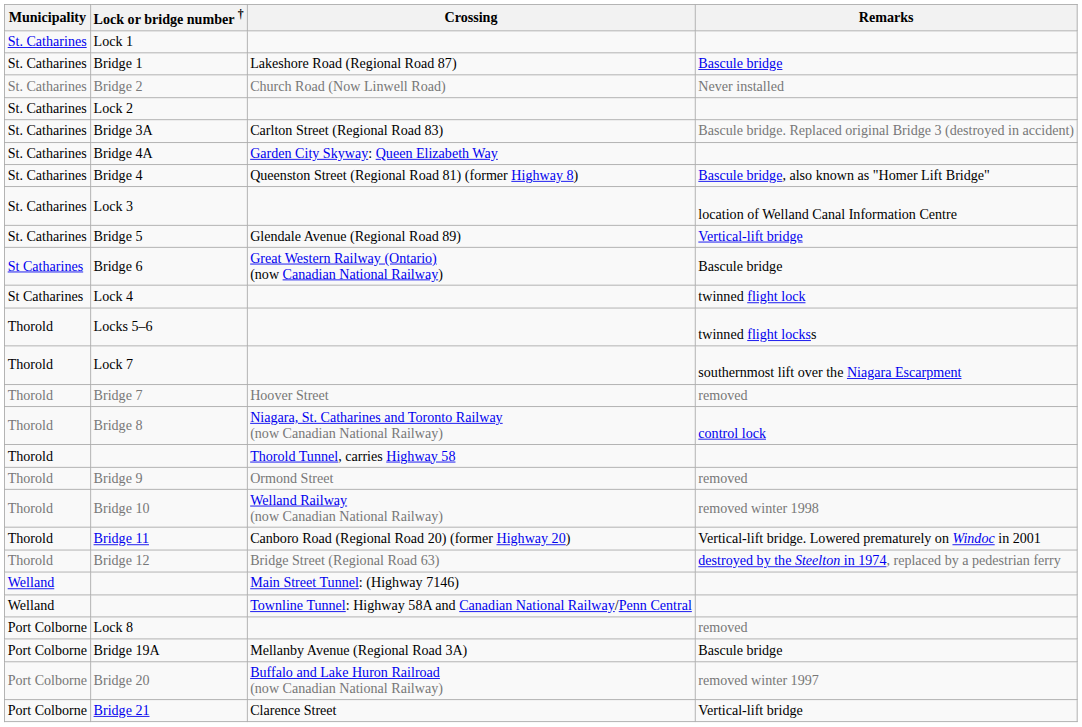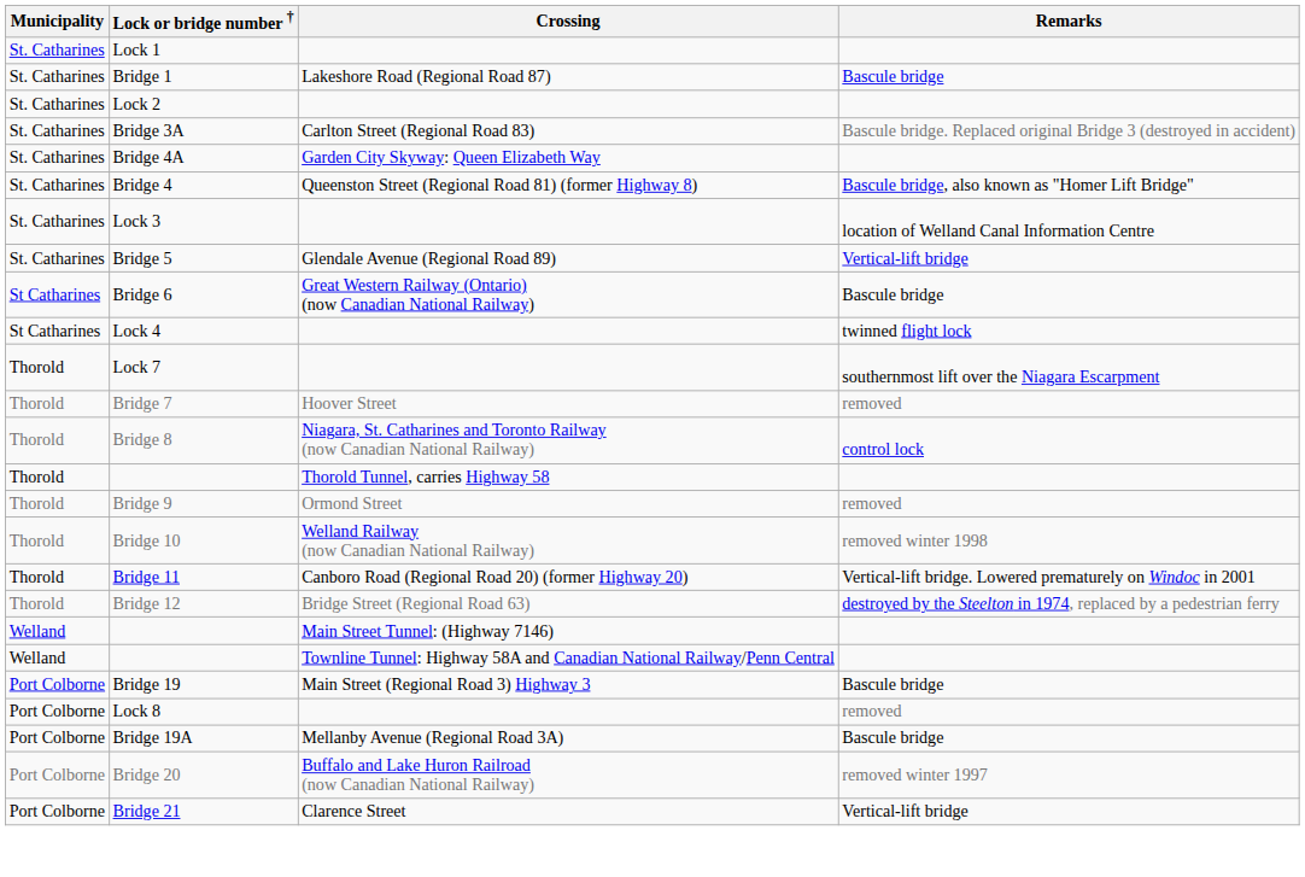- row: St. Catharines | Bridge 2 | Church Road (Now Linwell Road) | Never installed
- row: Thorold | Locks 5–6 | twinned flight lockss
+ row: Port Colborne | Bridge 19 | Main Street (Regional Road 3) Highway 3 | Bascule bridge
